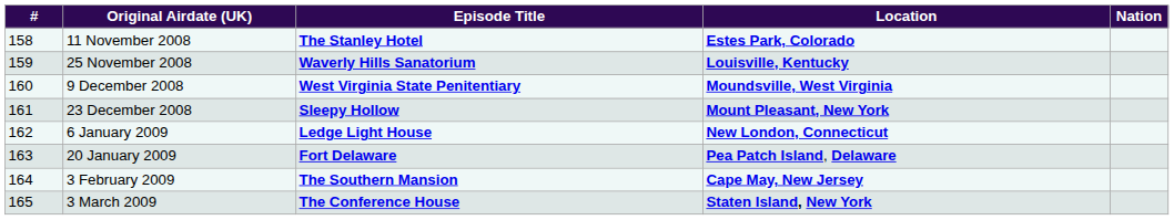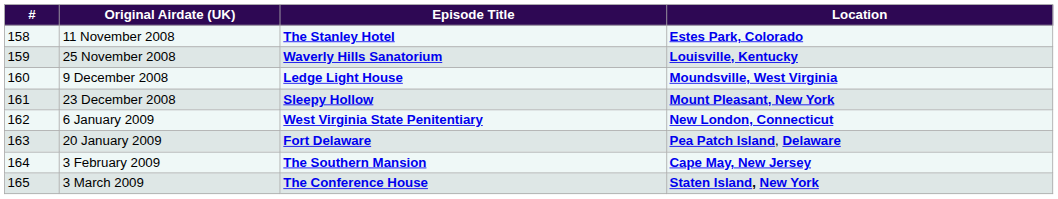- column: Nation
9 December 2008 | Episode Title: West Virginia State Penitentiary -> Ledge Light House
6 January 2009 | Episode Title: Ledge Light House -> West Virginia State Penitentiary
